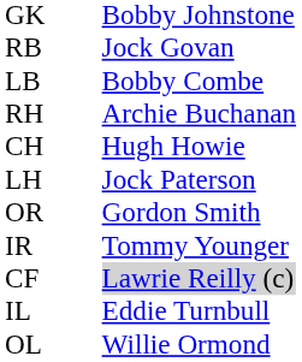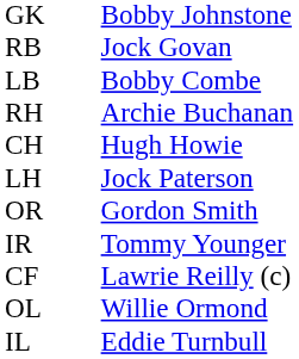CF | column 3: lightgrey background -> no background
rows swapped: IL <-> OL
